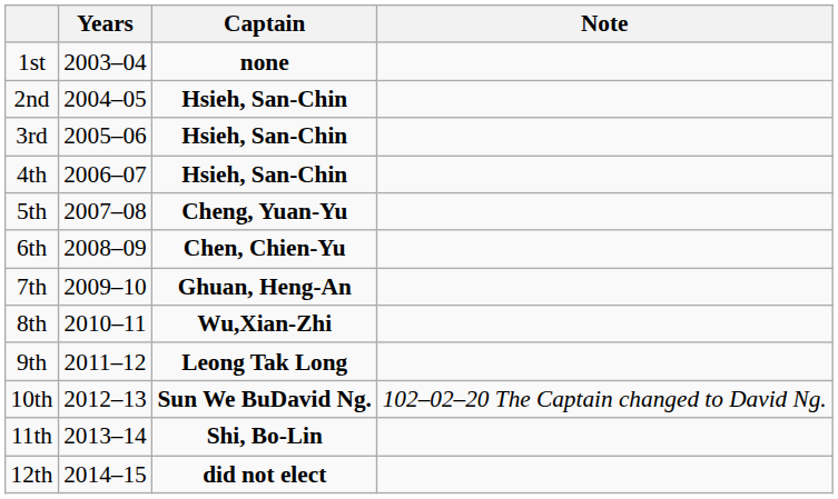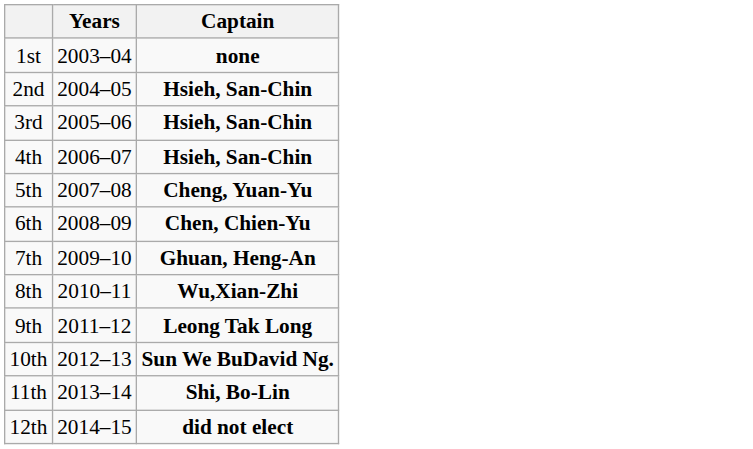- column: Note | 102–02–20 The Captain changed to David Ng.
